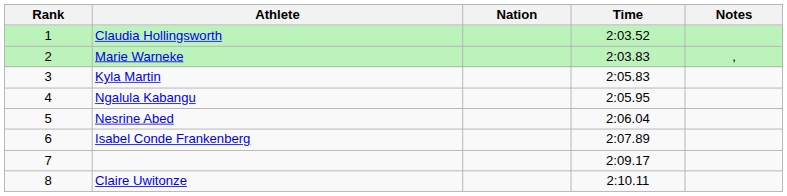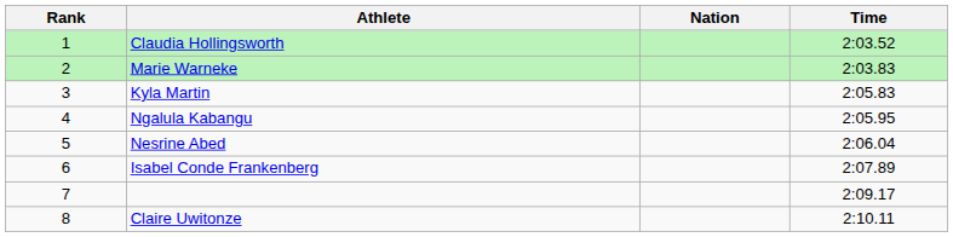- column: Notes | ,
